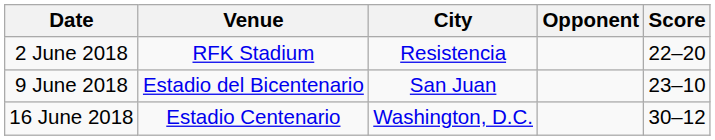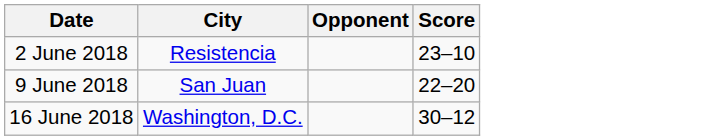- column: Venue | RFK Stadium | Estadio del Bicentenario | Estadio Centenario
2 June 2018 | Score: 22–20 -> 23–10
9 June 2018 | Score: 23–10 -> 22–20
